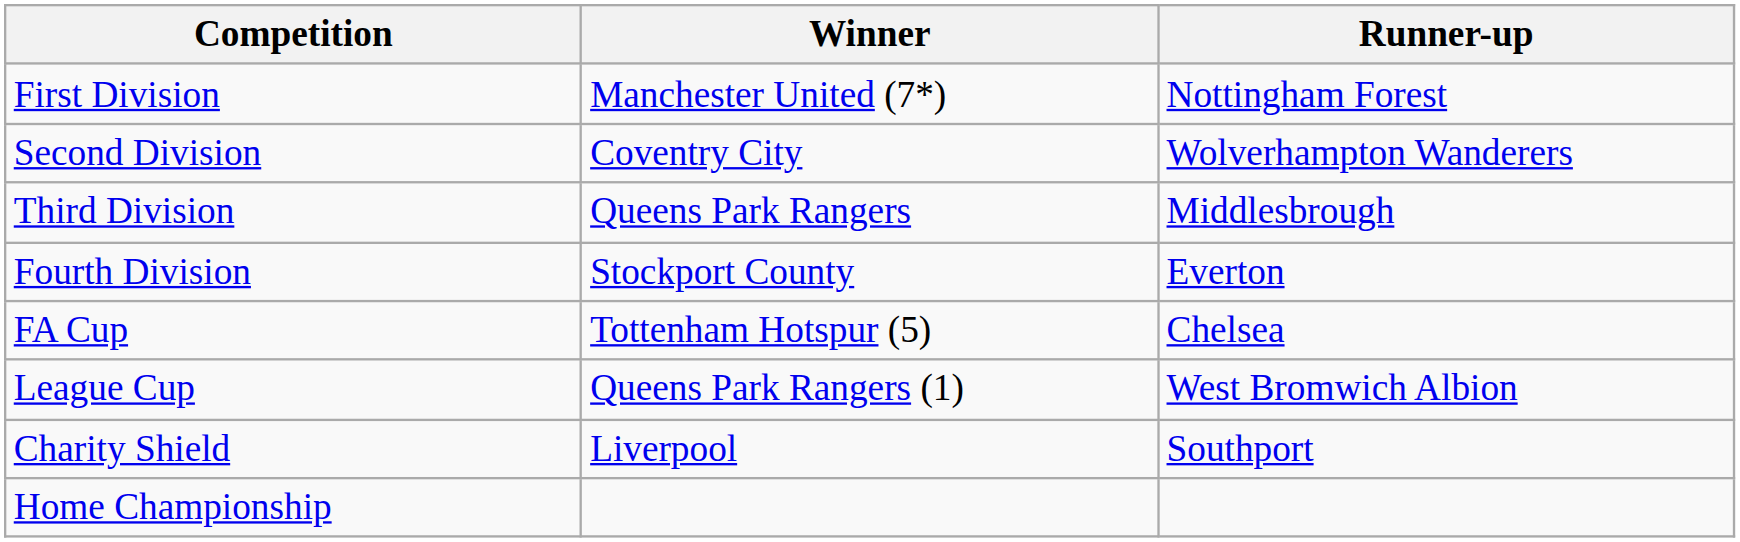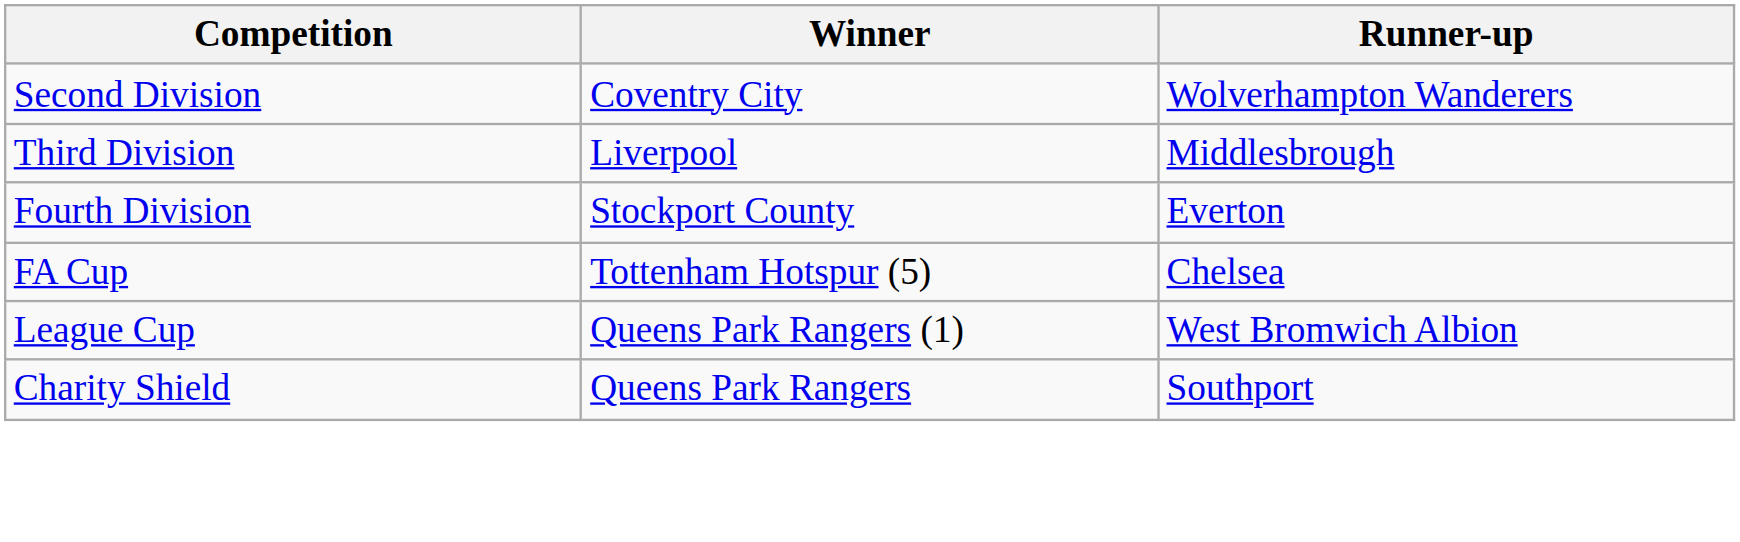- row: First Division | Manchester United (7*) | Nottingham Forest
Third Division | Winner: Queens Park Rangers -> Liverpool
Charity Shield | Winner: Liverpool -> Queens Park Rangers
- row: Home Championship
